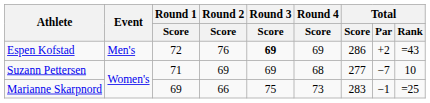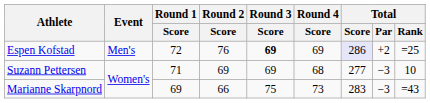Espen Kofstad | Total / Score: no background -> lavender background
Espen Kofstad | Total / Rank: =43 -> =25
Suzann Pettersen | Total / Par: −7 -> −3
Marianne Skarpnord | Total / Par: −1 -> −3
Marianne Skarpnord | Total / Rank: =25 -> =43
